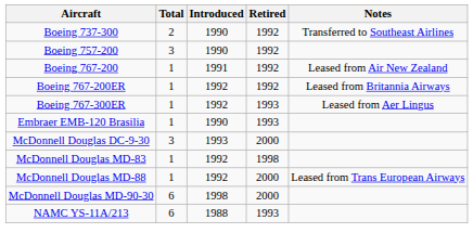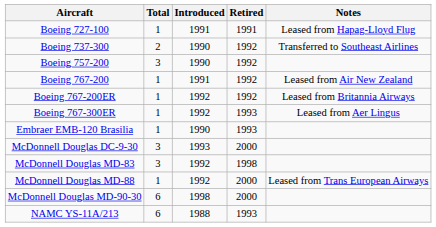+ row: Boeing 727-100 | 1 | 1991 | 1991 | Leased from Hapag-Lloyd Flug
McDonnell Douglas MD-83 | Total: 1 -> 3
